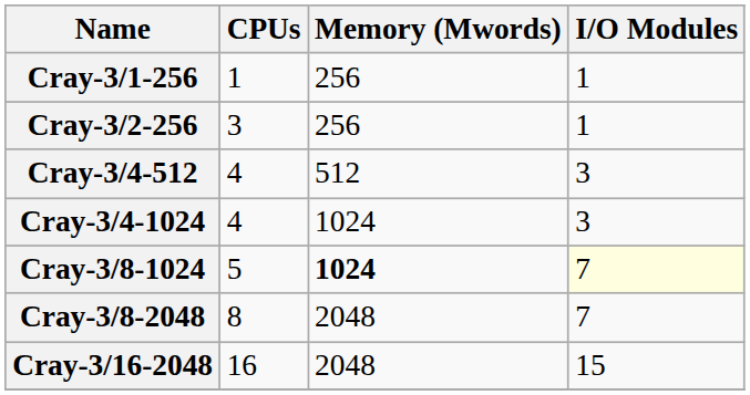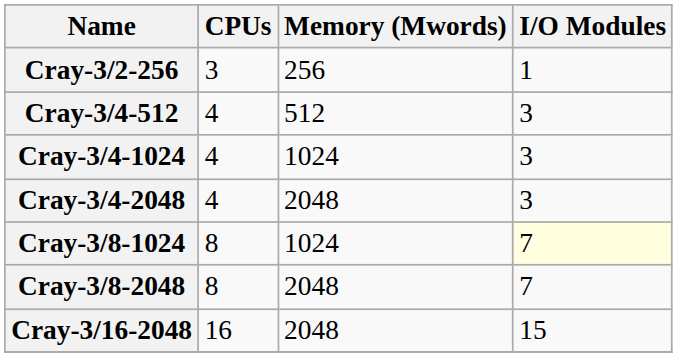- row: Cray-3/1-256 | 1 | 256 | 1
+ row: Cray-3/4-2048 | 4 | 2048 | 3
Cray-3/8-1024 | CPUs: 5 -> 8
Cray-3/8-1024 | Memory (Mwords): bold -> normal
